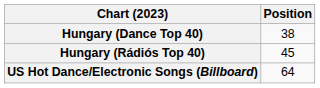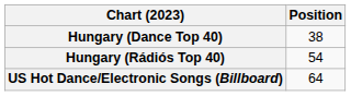Hungary (Rádiós Top 40) | Position: 45 -> 54
